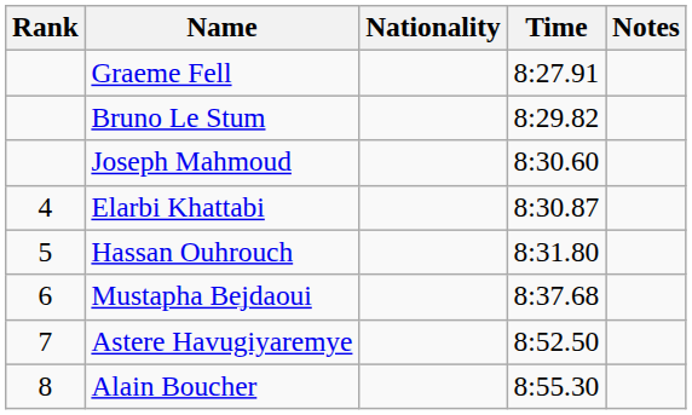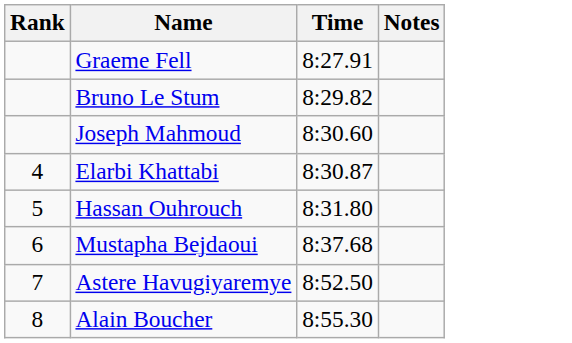- column: Nationality
